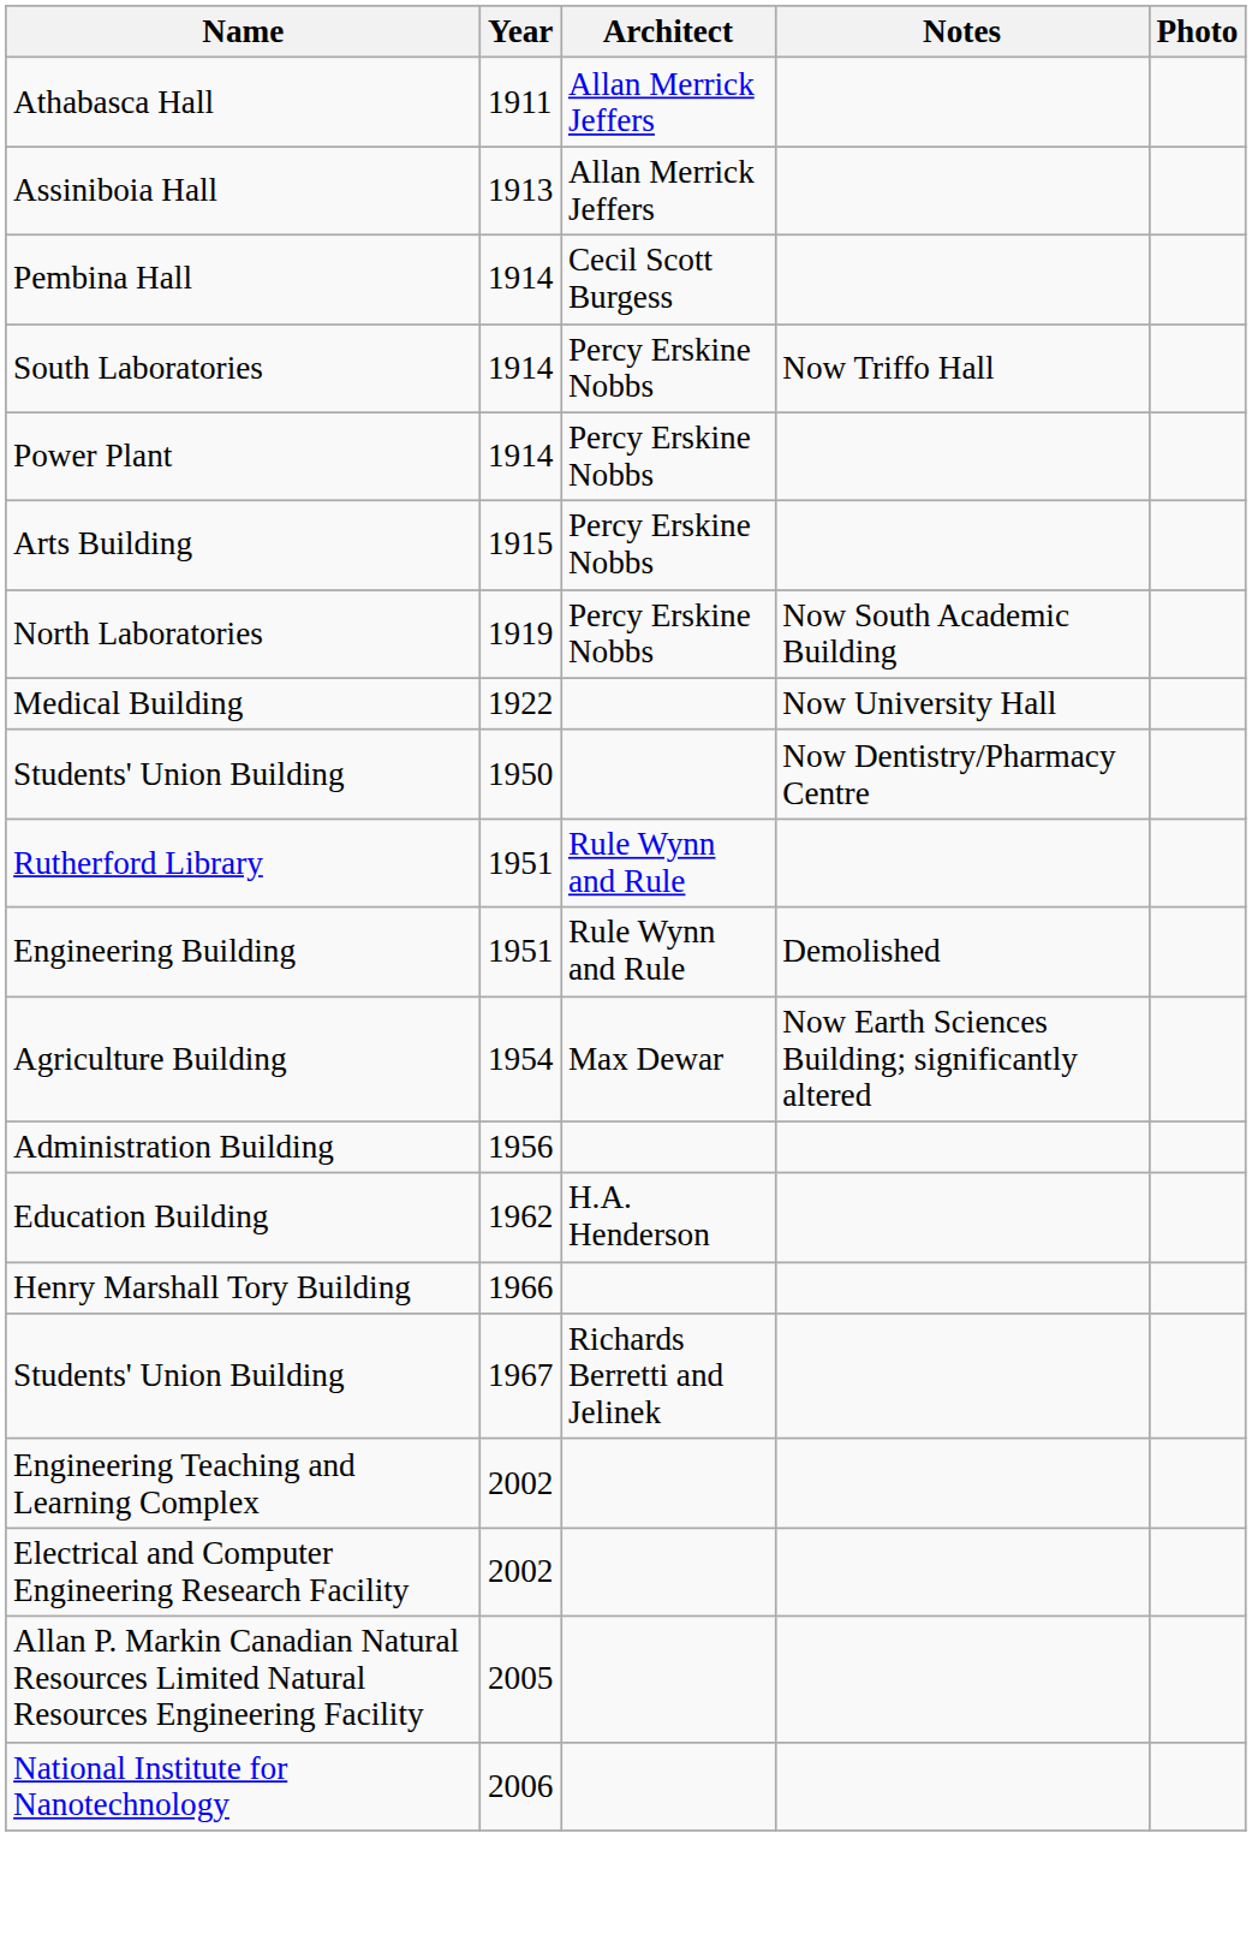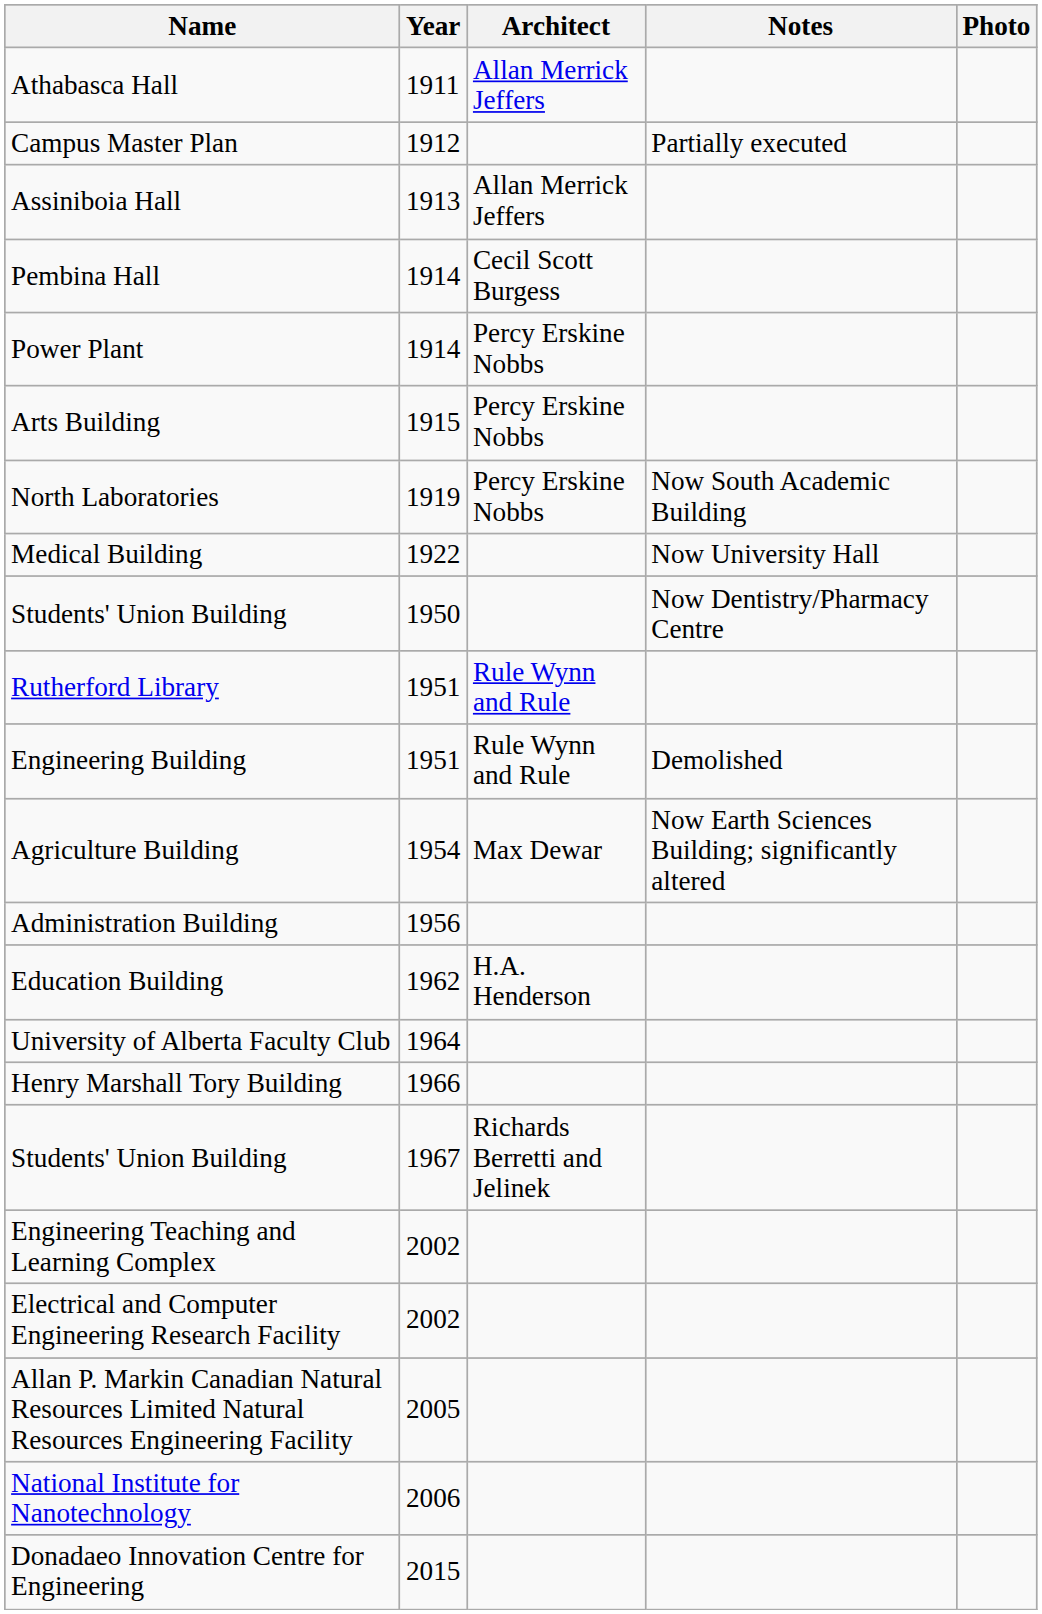+ row: Campus Master Plan | 1912 | Partially executed
- row: South Laboratories | 1914 | Percy Erskine Nobbs | Now Triffo Hall
+ row: University of Alberta Faculty Club | 1964
+ row: Donadaeo Innovation Centre for Engineering | 2015
